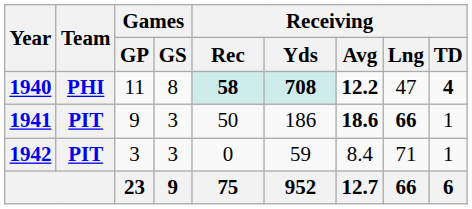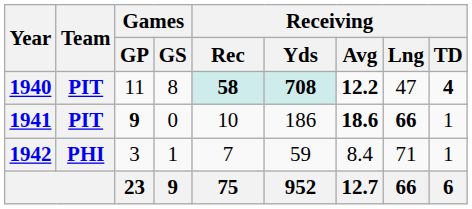1940 | Team: PHI -> PIT
1941 | Games / GP: normal -> bold
1941 | Games / GS: 3 -> 0
1941 | Receiving / Rec: 50 -> 10
1942 | Team: PIT -> PHI
1942 | Games / GS: 3 -> 1
1942 | Receiving / Rec: 0 -> 7
